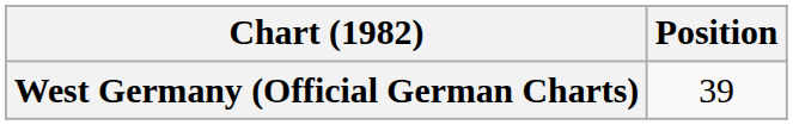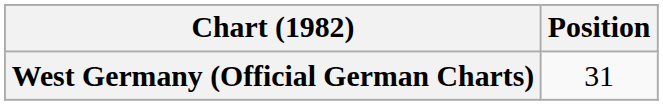West Germany (Official German Charts) | Position: 39 -> 31
